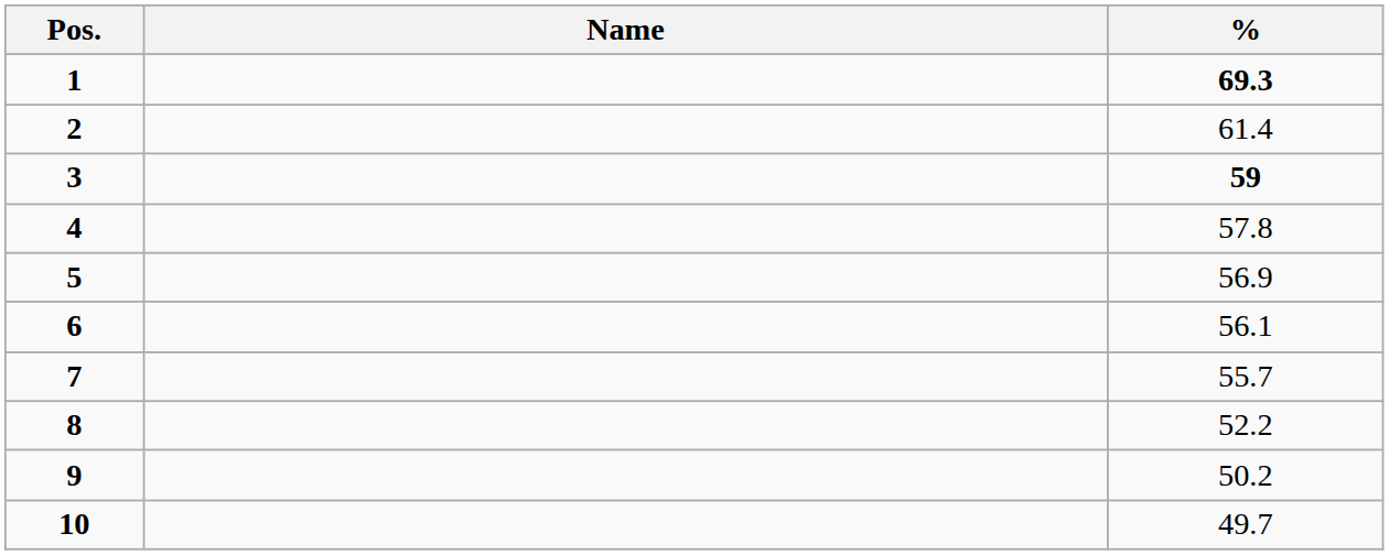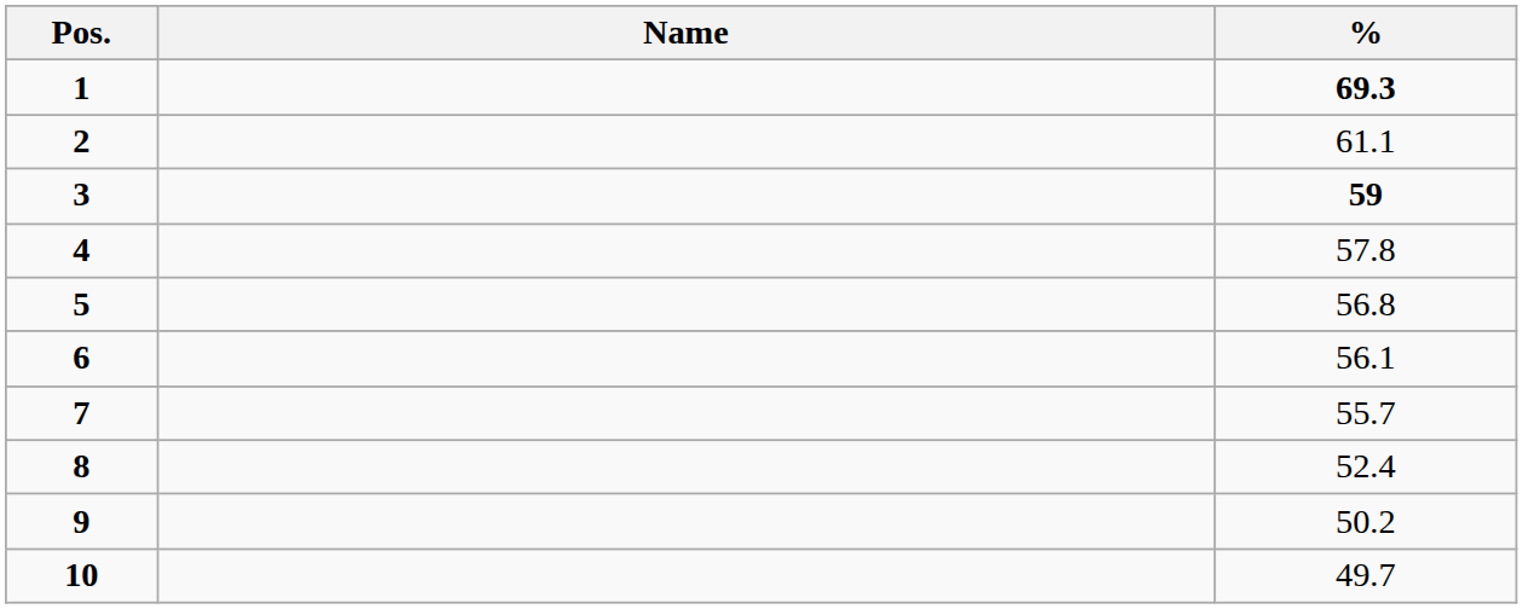2 | %: 61.4 -> 61.1
5 | %: 56.9 -> 56.8
8 | %: 52.2 -> 52.4
